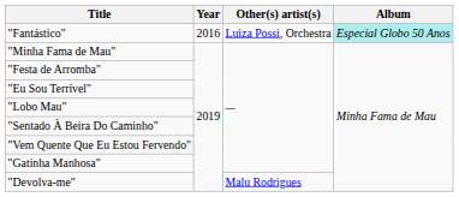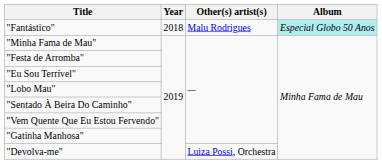"Fantástico" | Year: 2016 -> 2018
"Fantástico" | Other(s) artist(s): Luiza Possi, Orchestra -> Malu Rodrigues
"Devolva-me" | Other(s) artist(s): Malu Rodrigues -> Luiza Possi, Orchestra
